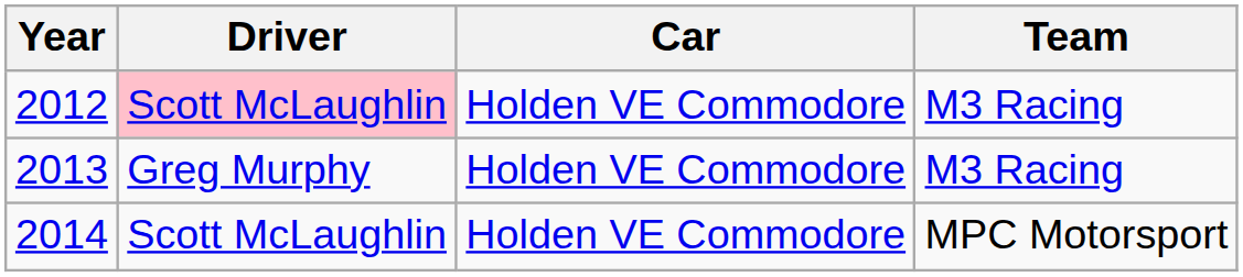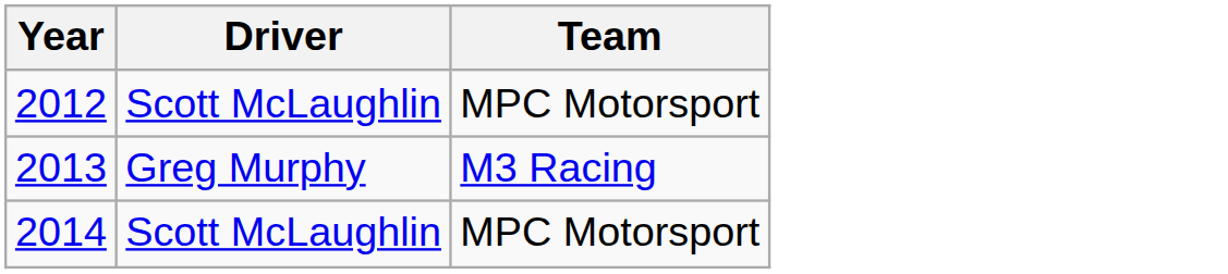- column: Car | Holden VE Commodore | Holden VE Commodore | Holden VE Commodore
2012 | Driver: pink background -> no background
2012 | Team: M3 Racing -> MPC Motorsport
